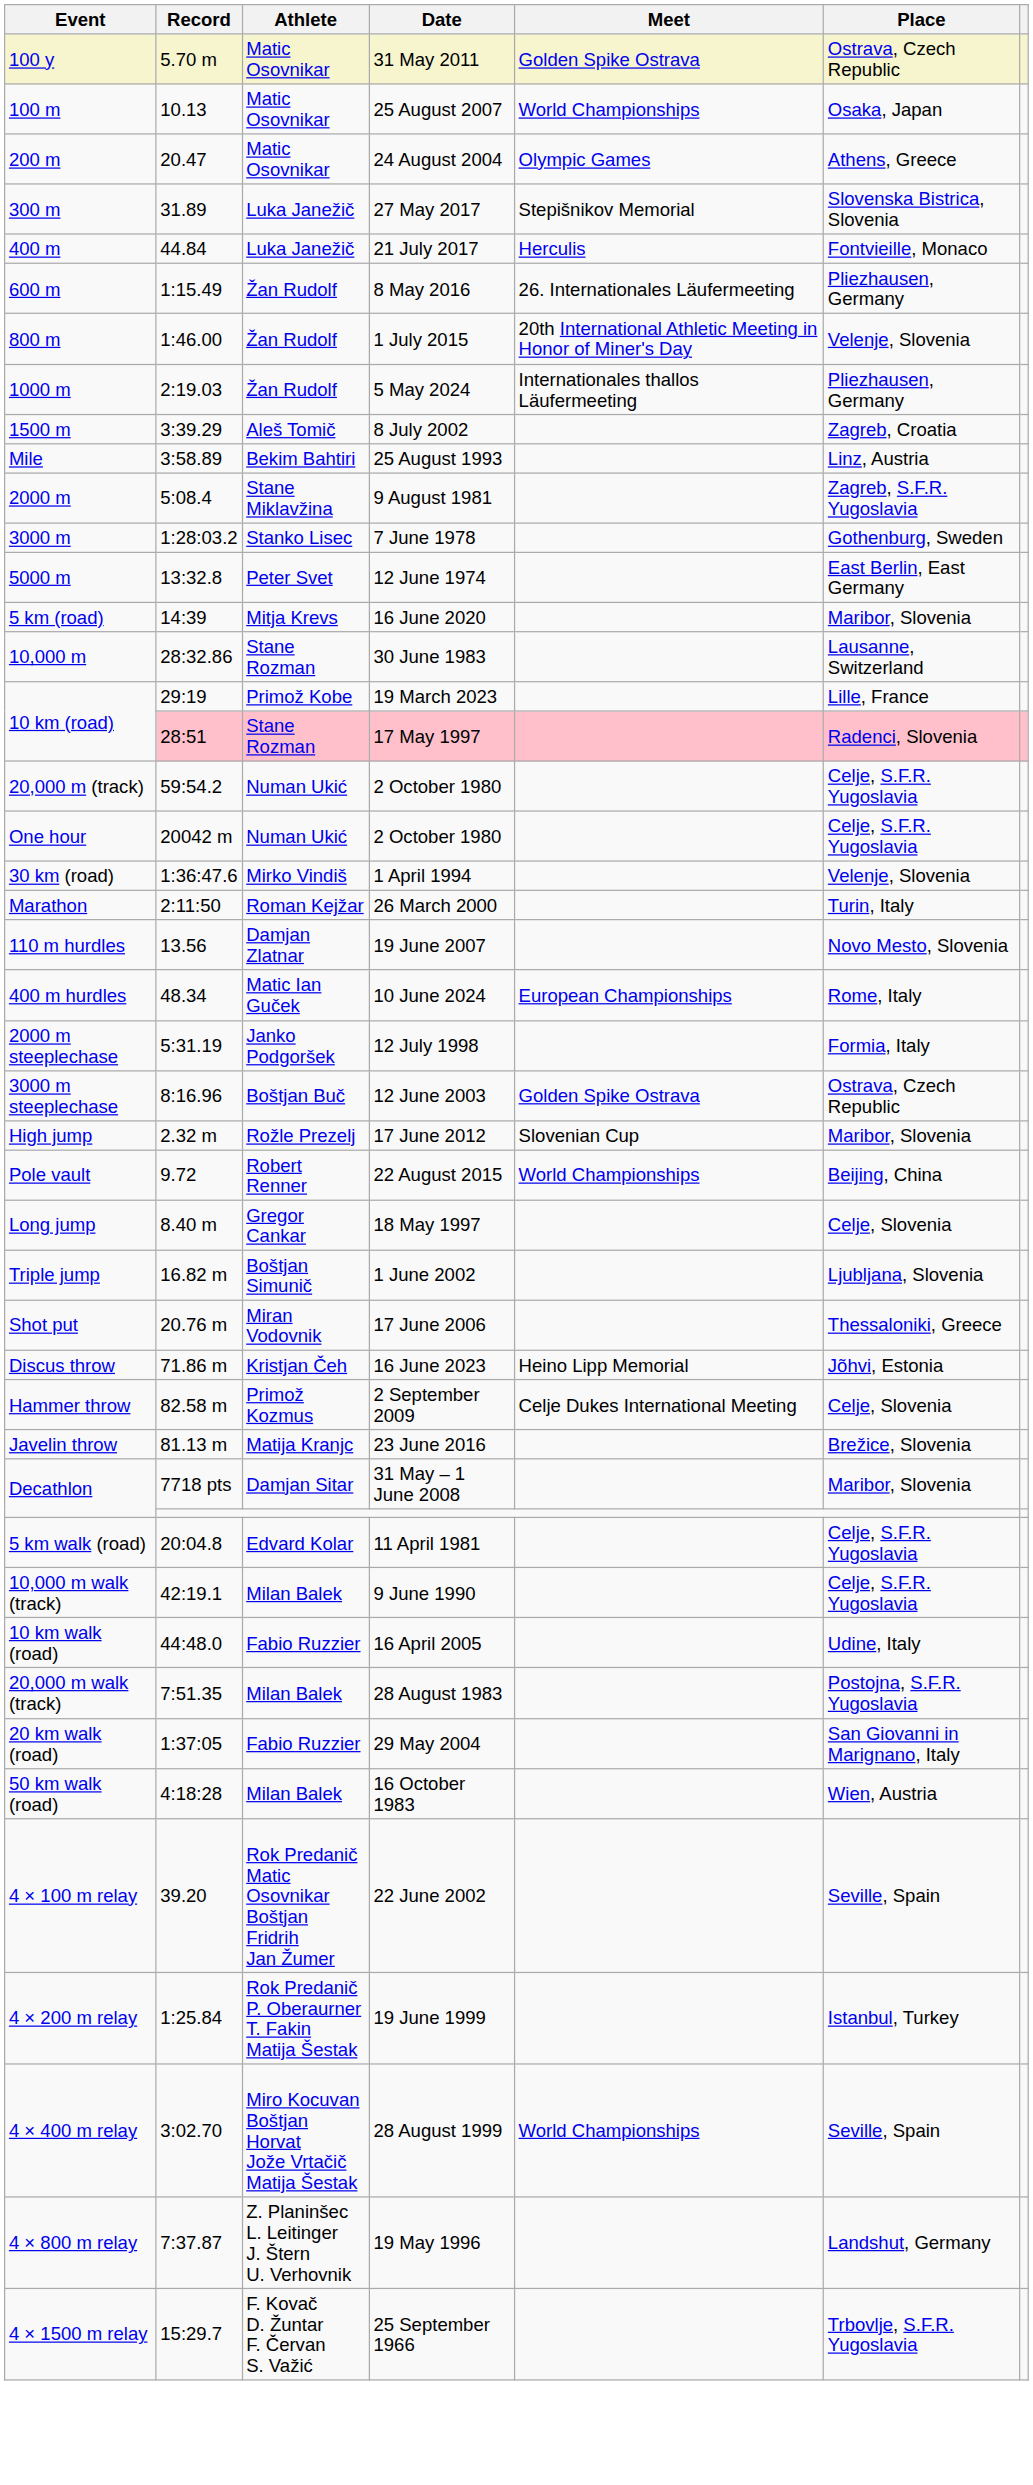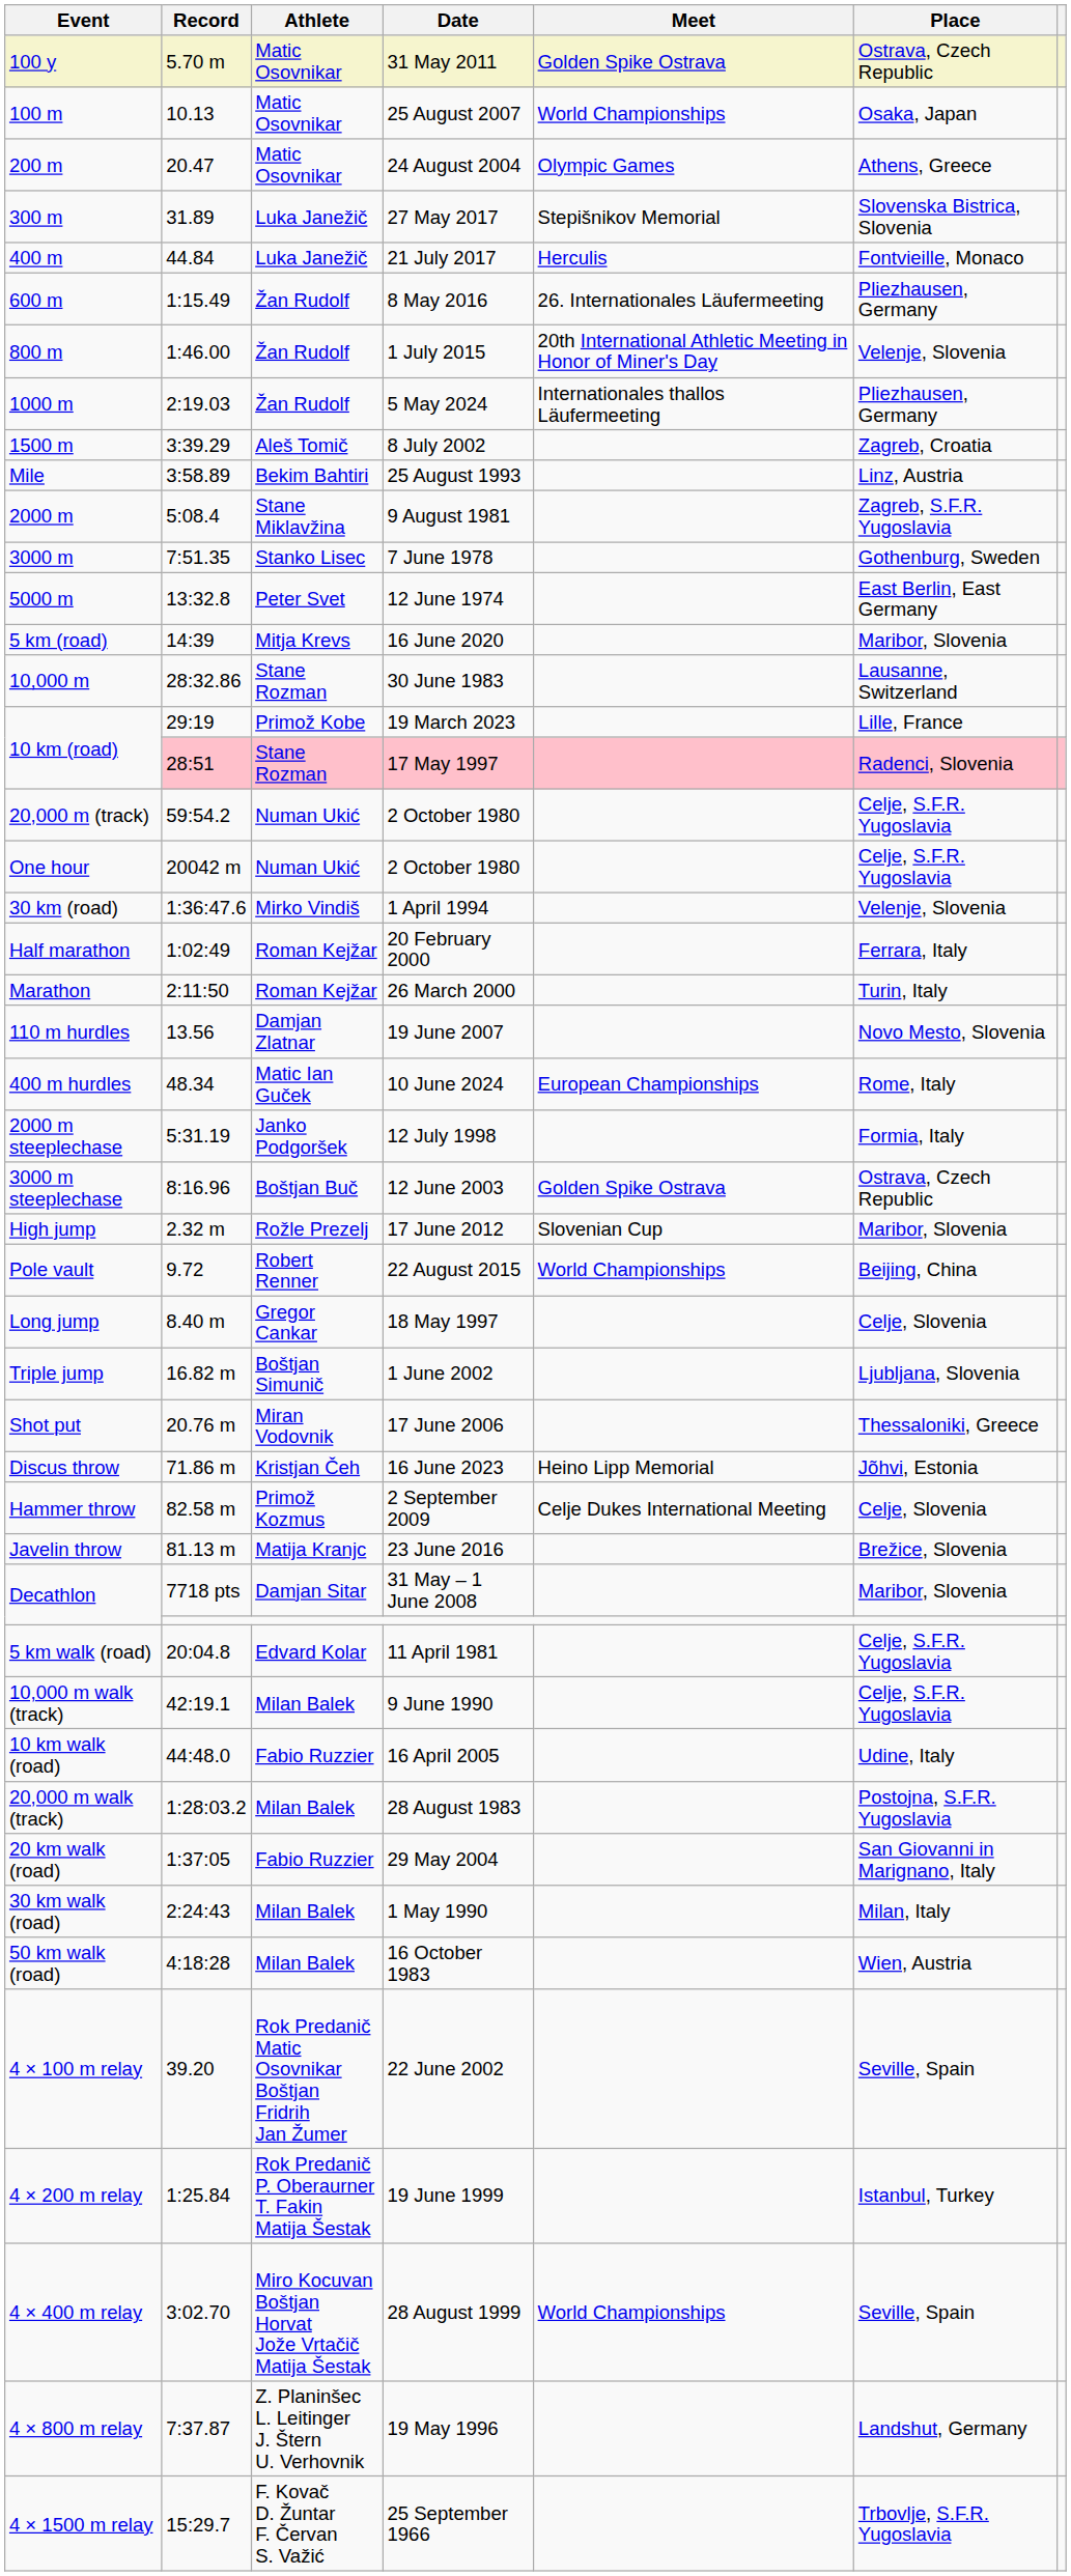7 June 1978 | Record: 1:28:03.2 -> 7:51.35
+ row: Half marathon | 1:02:49 | Roman Kejžar | 20 February 2000 | Ferrara, Italy
28 August 1983 | Record: 7:51.35 -> 1:28:03.2
+ row: 30 km walk (road) | 2:24:43 | Milan Balek | 1 May 1990 | Milan, Italy
